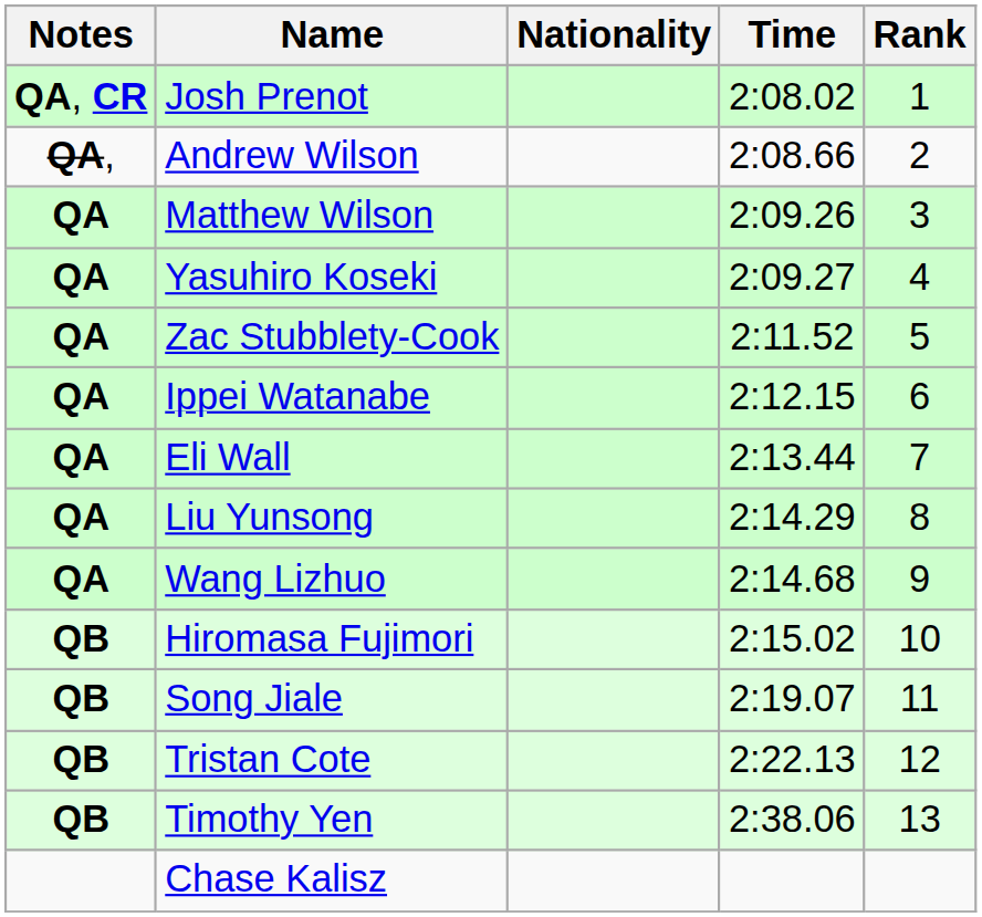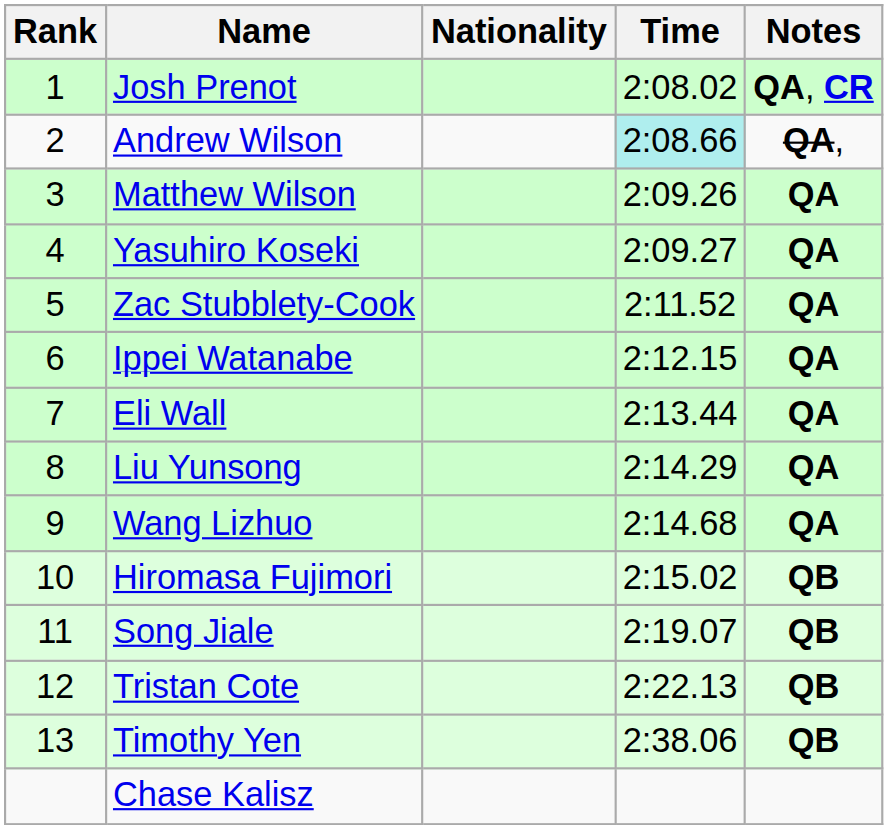columns swapped: Rank <-> Notes
Andrew Wilson | Time: no background -> paleturquoise background
